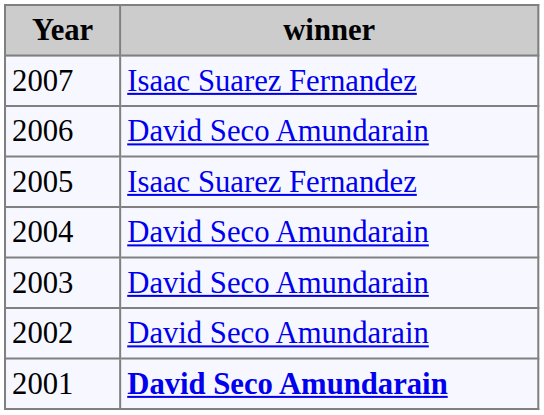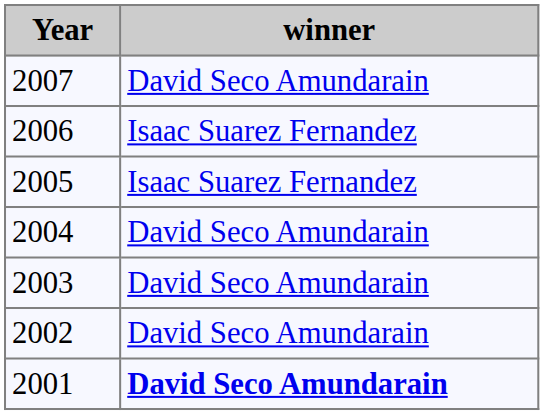2007 | winner: Isaac Suarez Fernandez -> David Seco Amundarain
2006 | winner: David Seco Amundarain -> Isaac Suarez Fernandez
